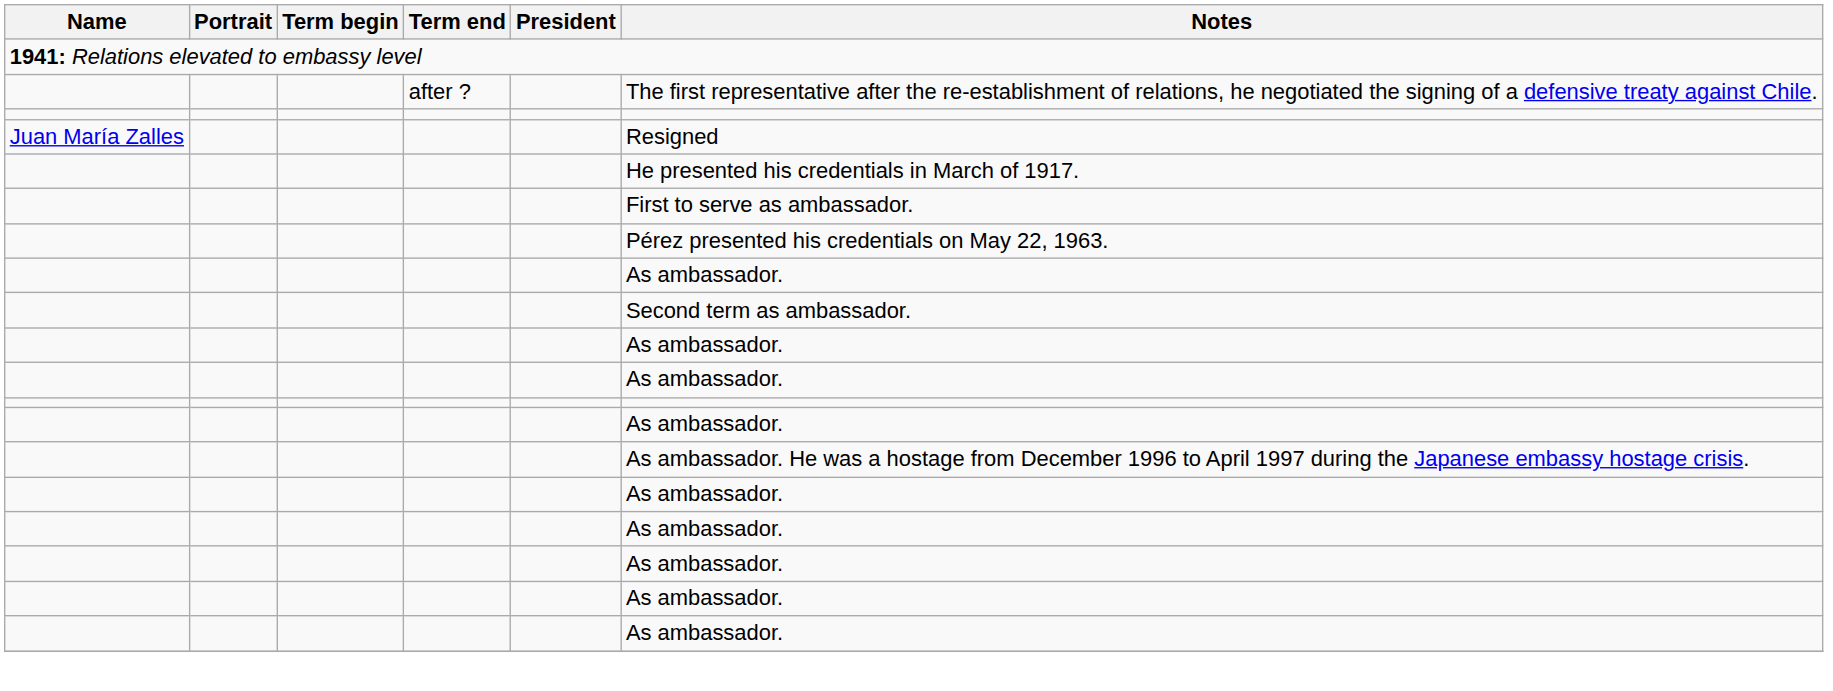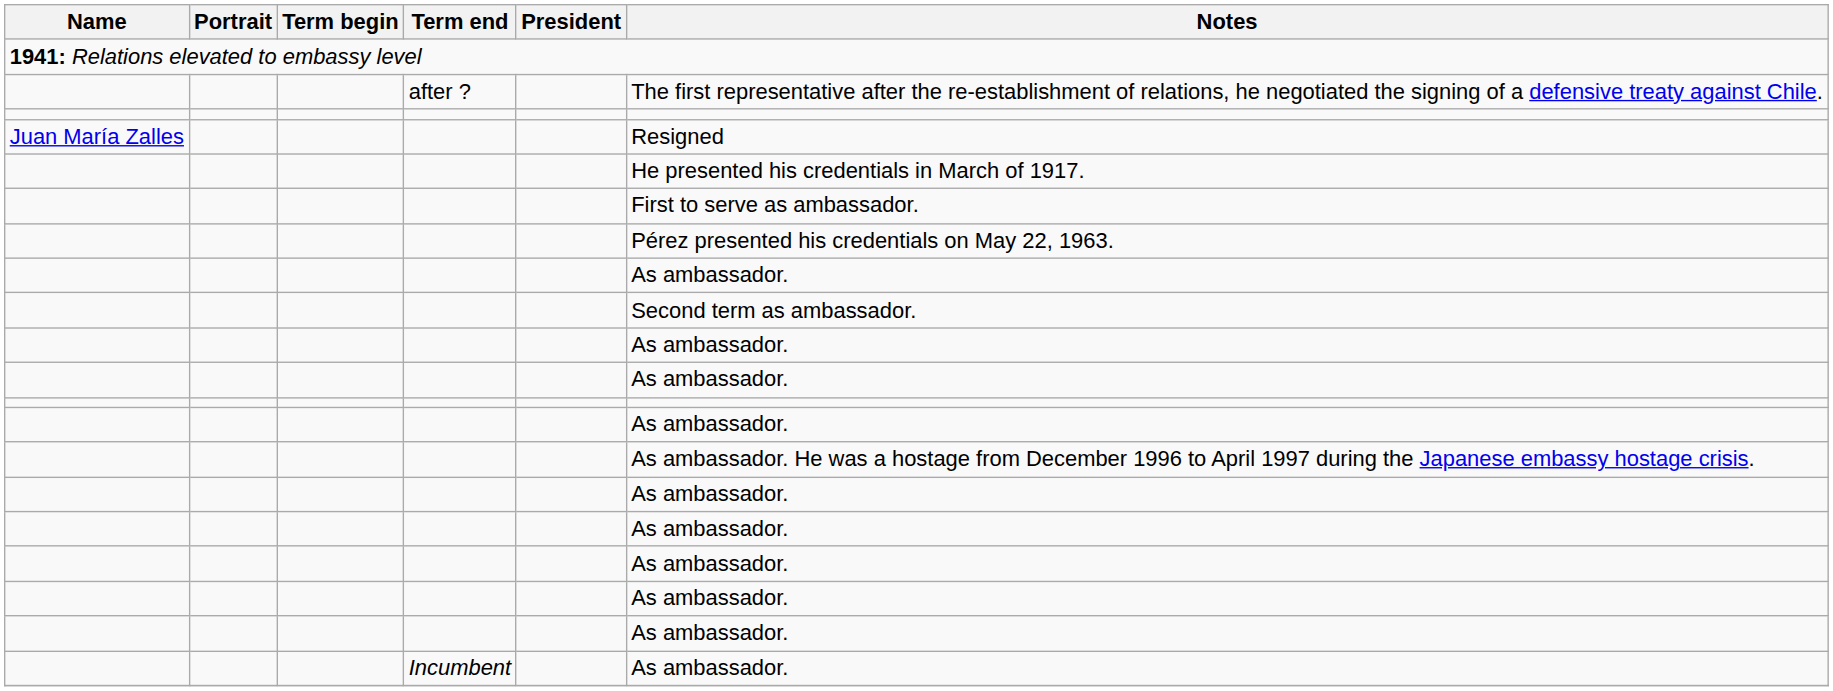+ row: Incumbent | As ambassador.
